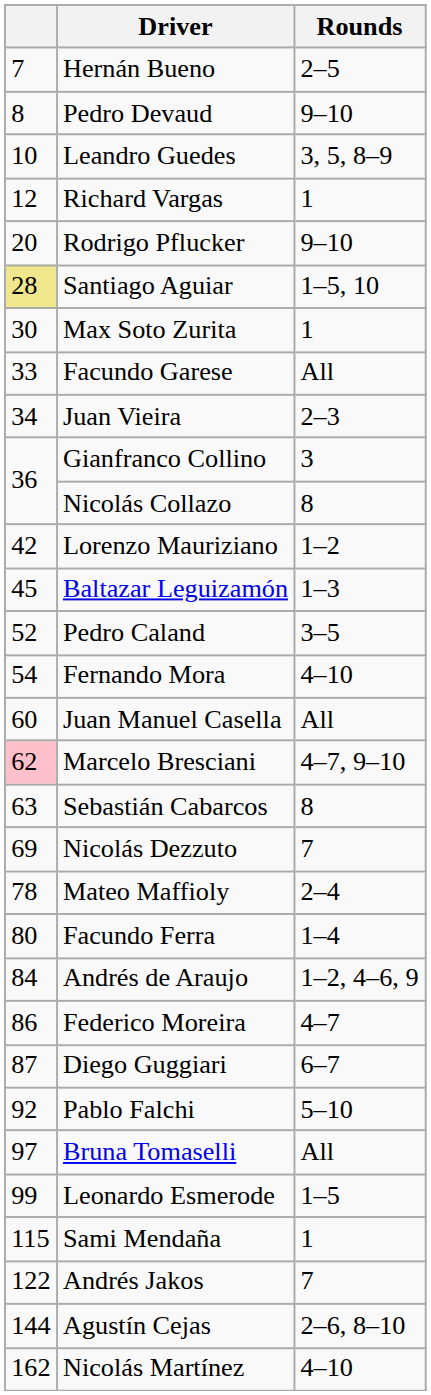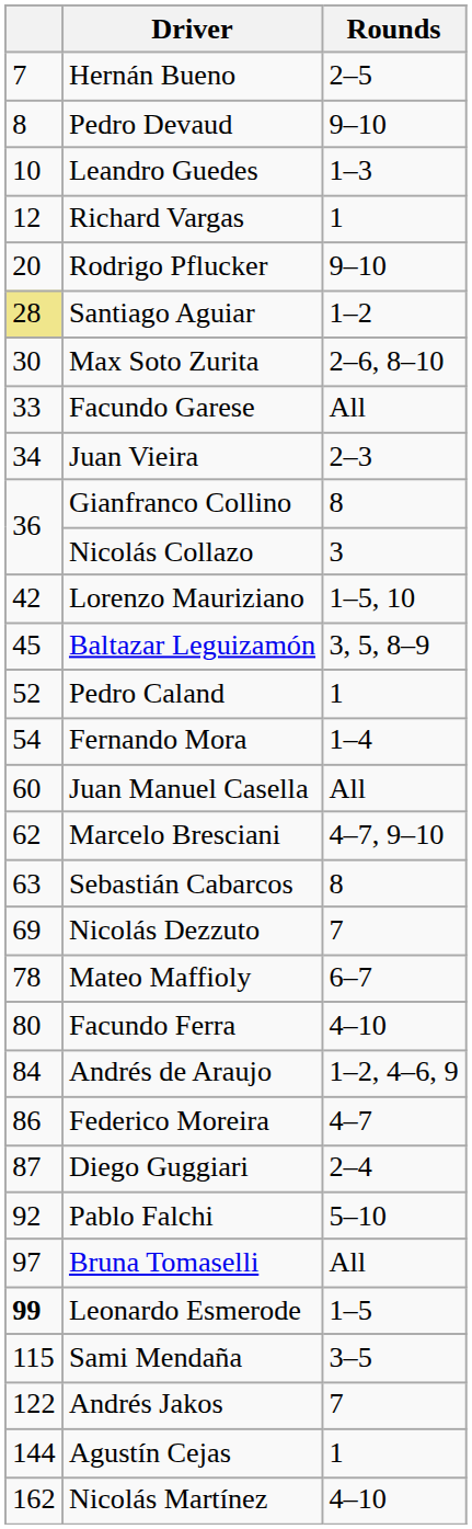Leandro Guedes | Rounds: 3, 5, 8–9 -> 1–3
Santiago Aguiar | Rounds: 1–5, 10 -> 1–2
Max Soto Zurita | Rounds: 1 -> 2–6, 8–10
Gianfranco Collino | Rounds: 3 -> 8
Nicolás Collazo | Rounds: 8 -> 3
Lorenzo Mauriziano | Rounds: 1–2 -> 1–5, 10
Baltazar Leguizamón | Rounds: 1–3 -> 3, 5, 8–9
Pedro Caland | Rounds: 3–5 -> 1
Fernando Mora | Rounds: 4–10 -> 1–4
Marcelo Bresciani | column 1: pink background -> no background
Mateo Maffioly | Rounds: 2–4 -> 6–7
Facundo Ferra | Rounds: 1–4 -> 4–10
Diego Guggiari | Rounds: 6–7 -> 2–4
Leonardo Esmerode | column 1: normal -> bold
Sami Mendaña | Rounds: 1 -> 3–5
Agustín Cejas | Rounds: 2–6, 8–10 -> 1
